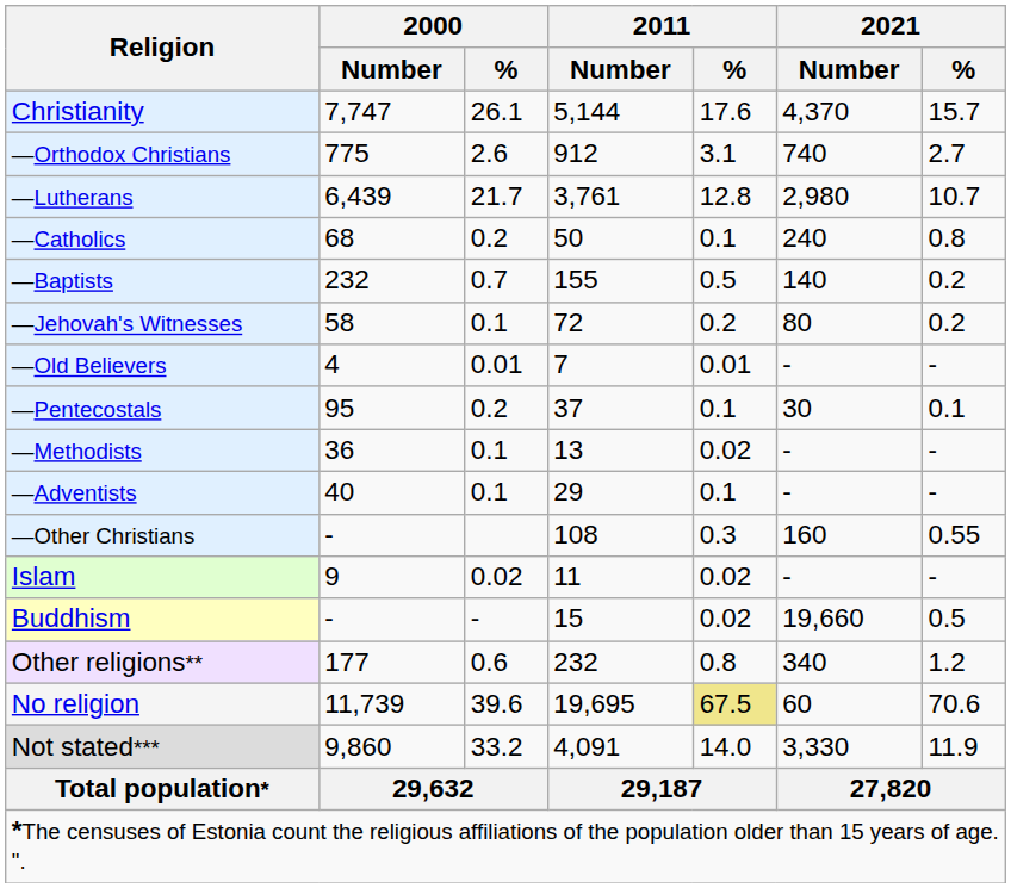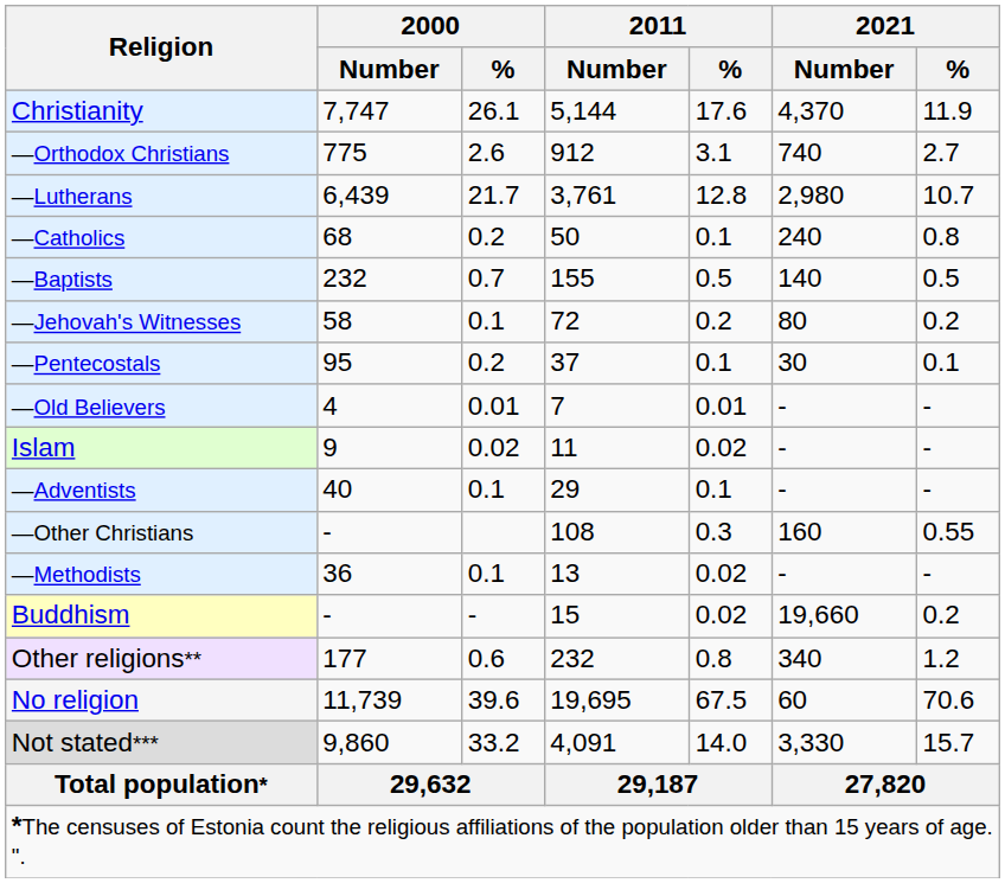Christianity | 2021 / %: 15.7 -> 11.9
—Baptists | 2021 / %: 0.2 -> 0.5
rows swapped: —Pentecostals <-> —Old Believers
rows swapped: —Methodists <-> Islam
Buddhism | 2021 / %: 0.5 -> 0.2
No religion | 2011 / %: khaki background -> no background
Not stated*** | 2021 / %: 11.9 -> 15.7
